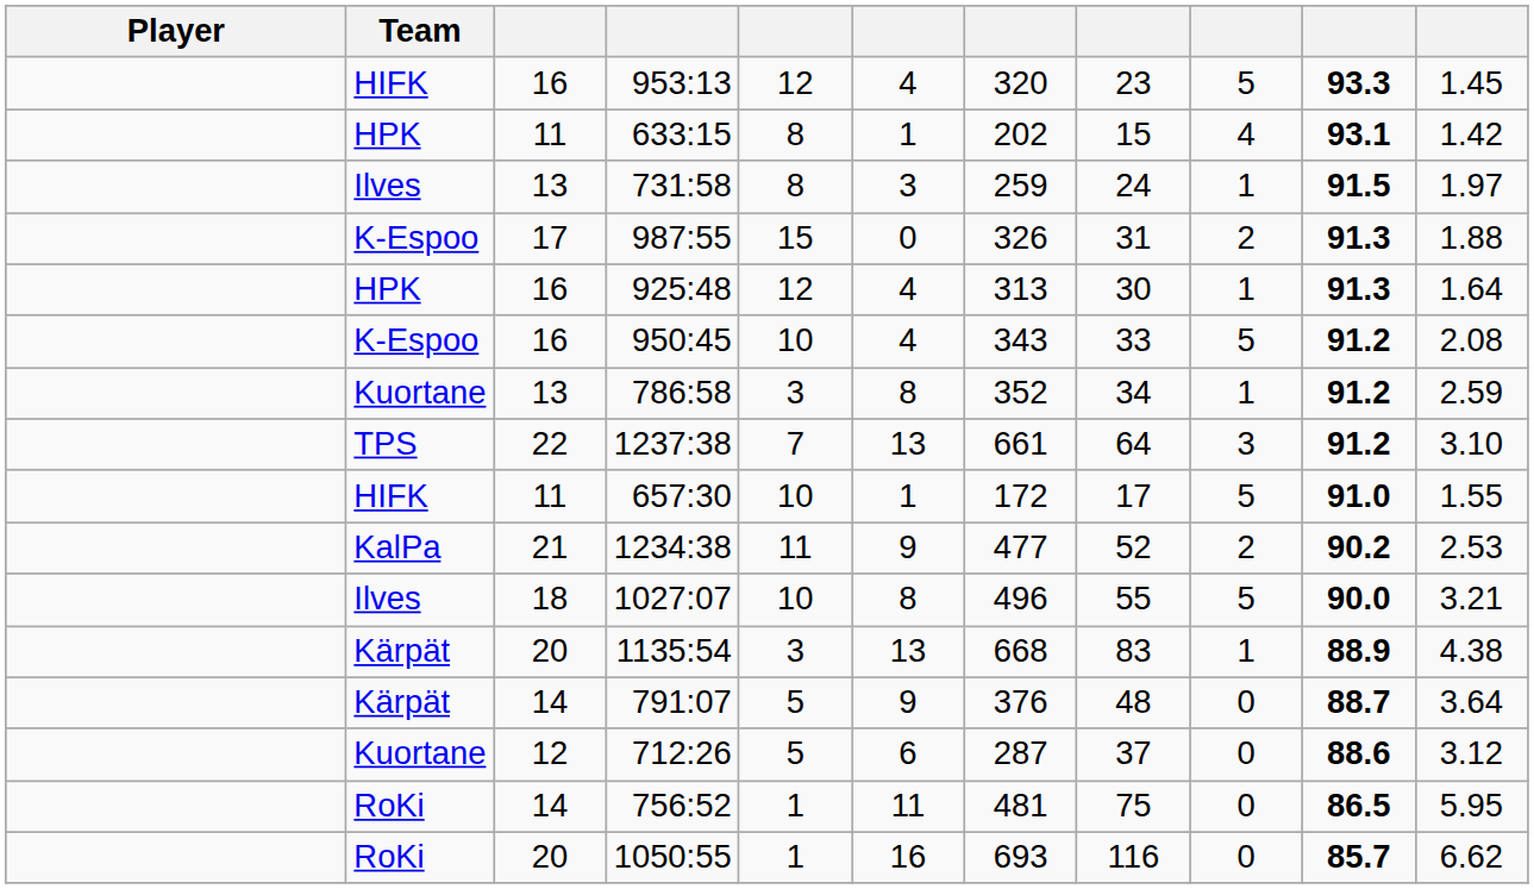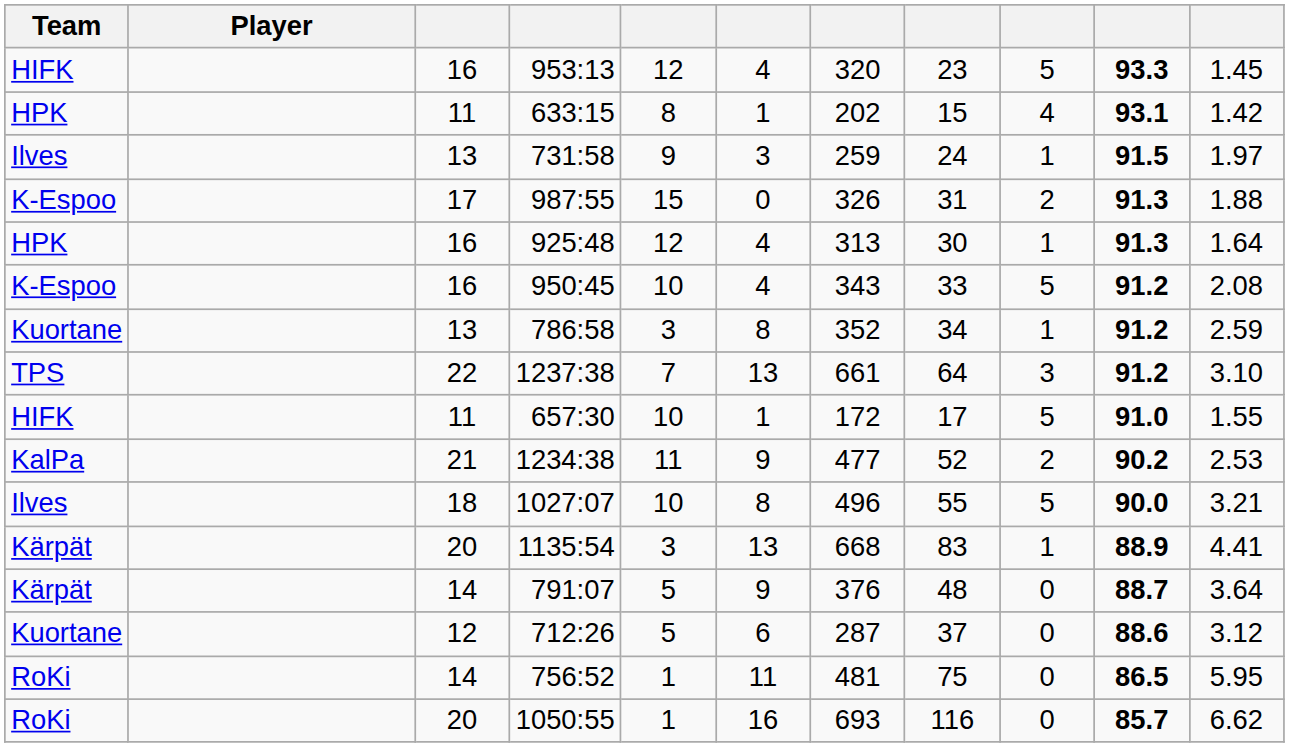columns swapped: Player <-> Team
731:58 | column 5: 8 -> 9
1135:54 | column 11: 4.38 -> 4.41
